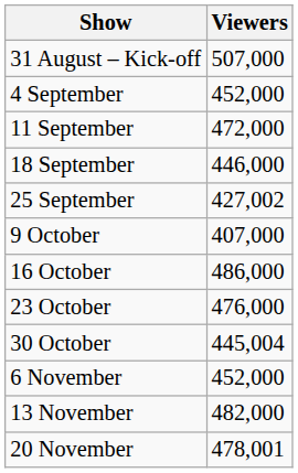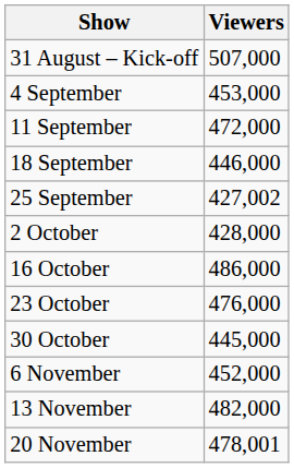4 September | Viewers: 452,000 -> 453,000
+ row: 2 October | 428,000
- row: 9 October | 407,000
30 October | Viewers: 445,004 -> 445,000
